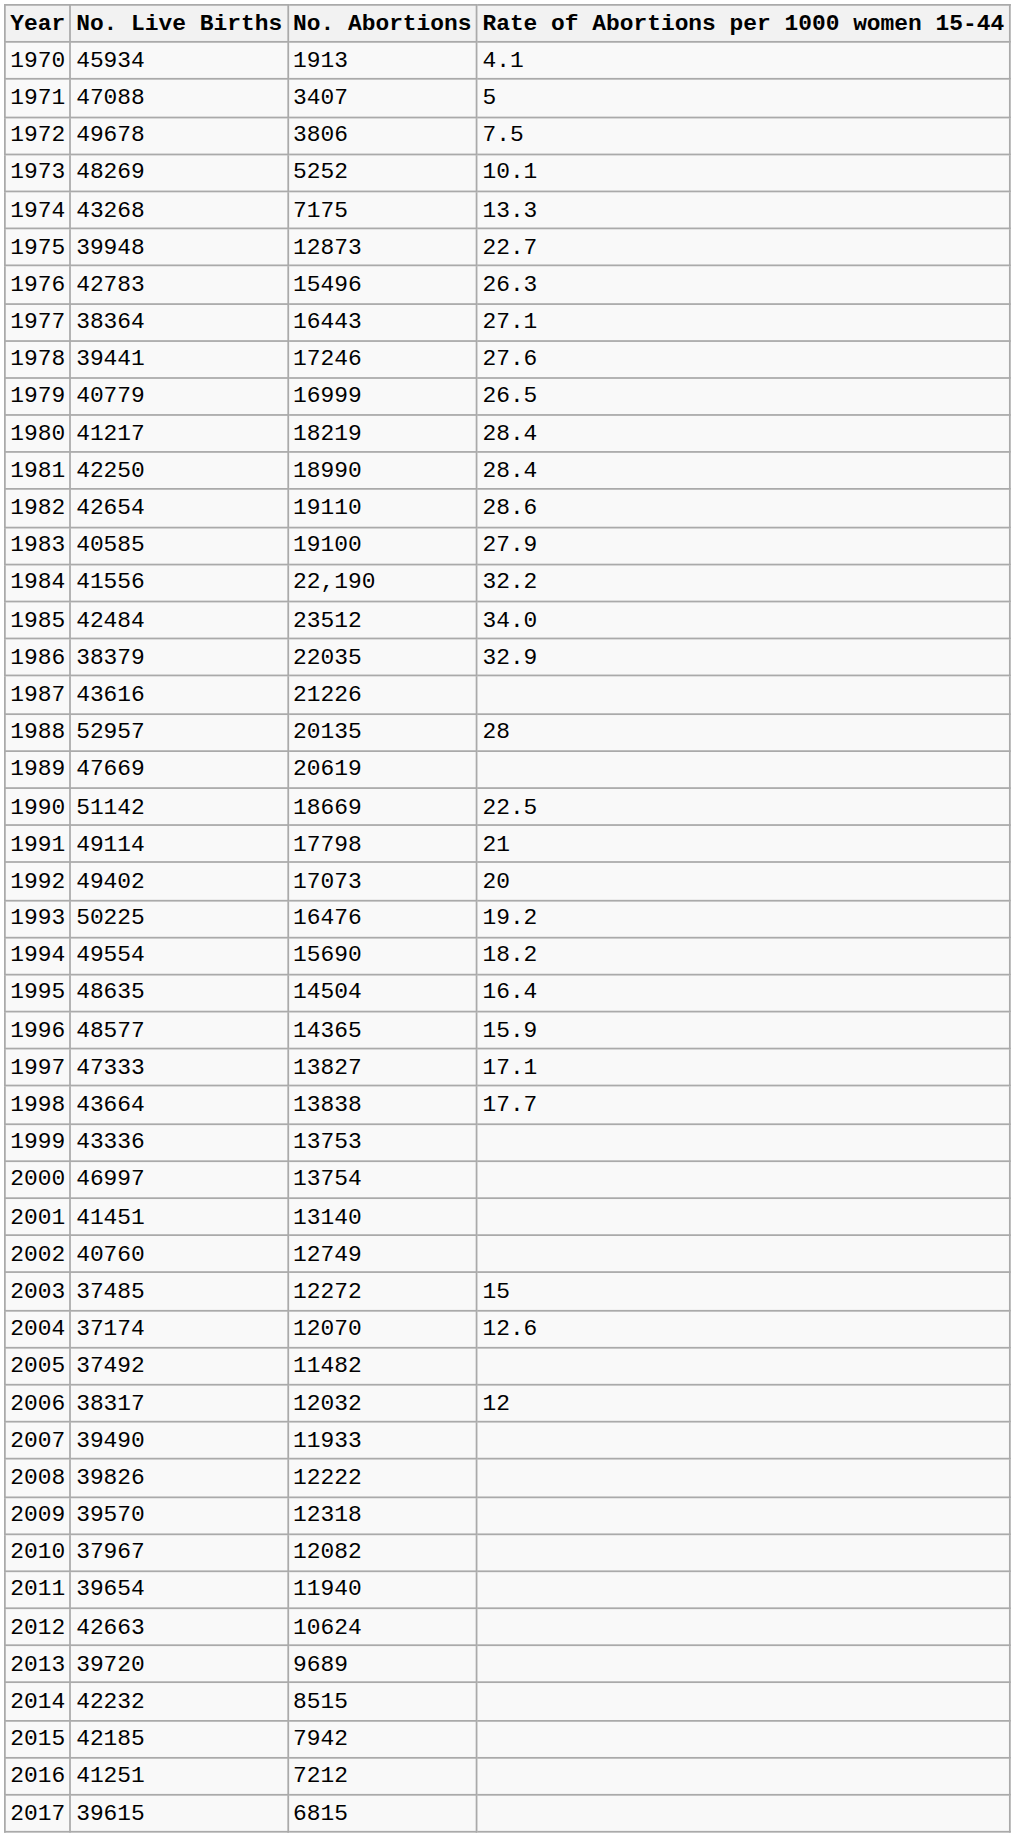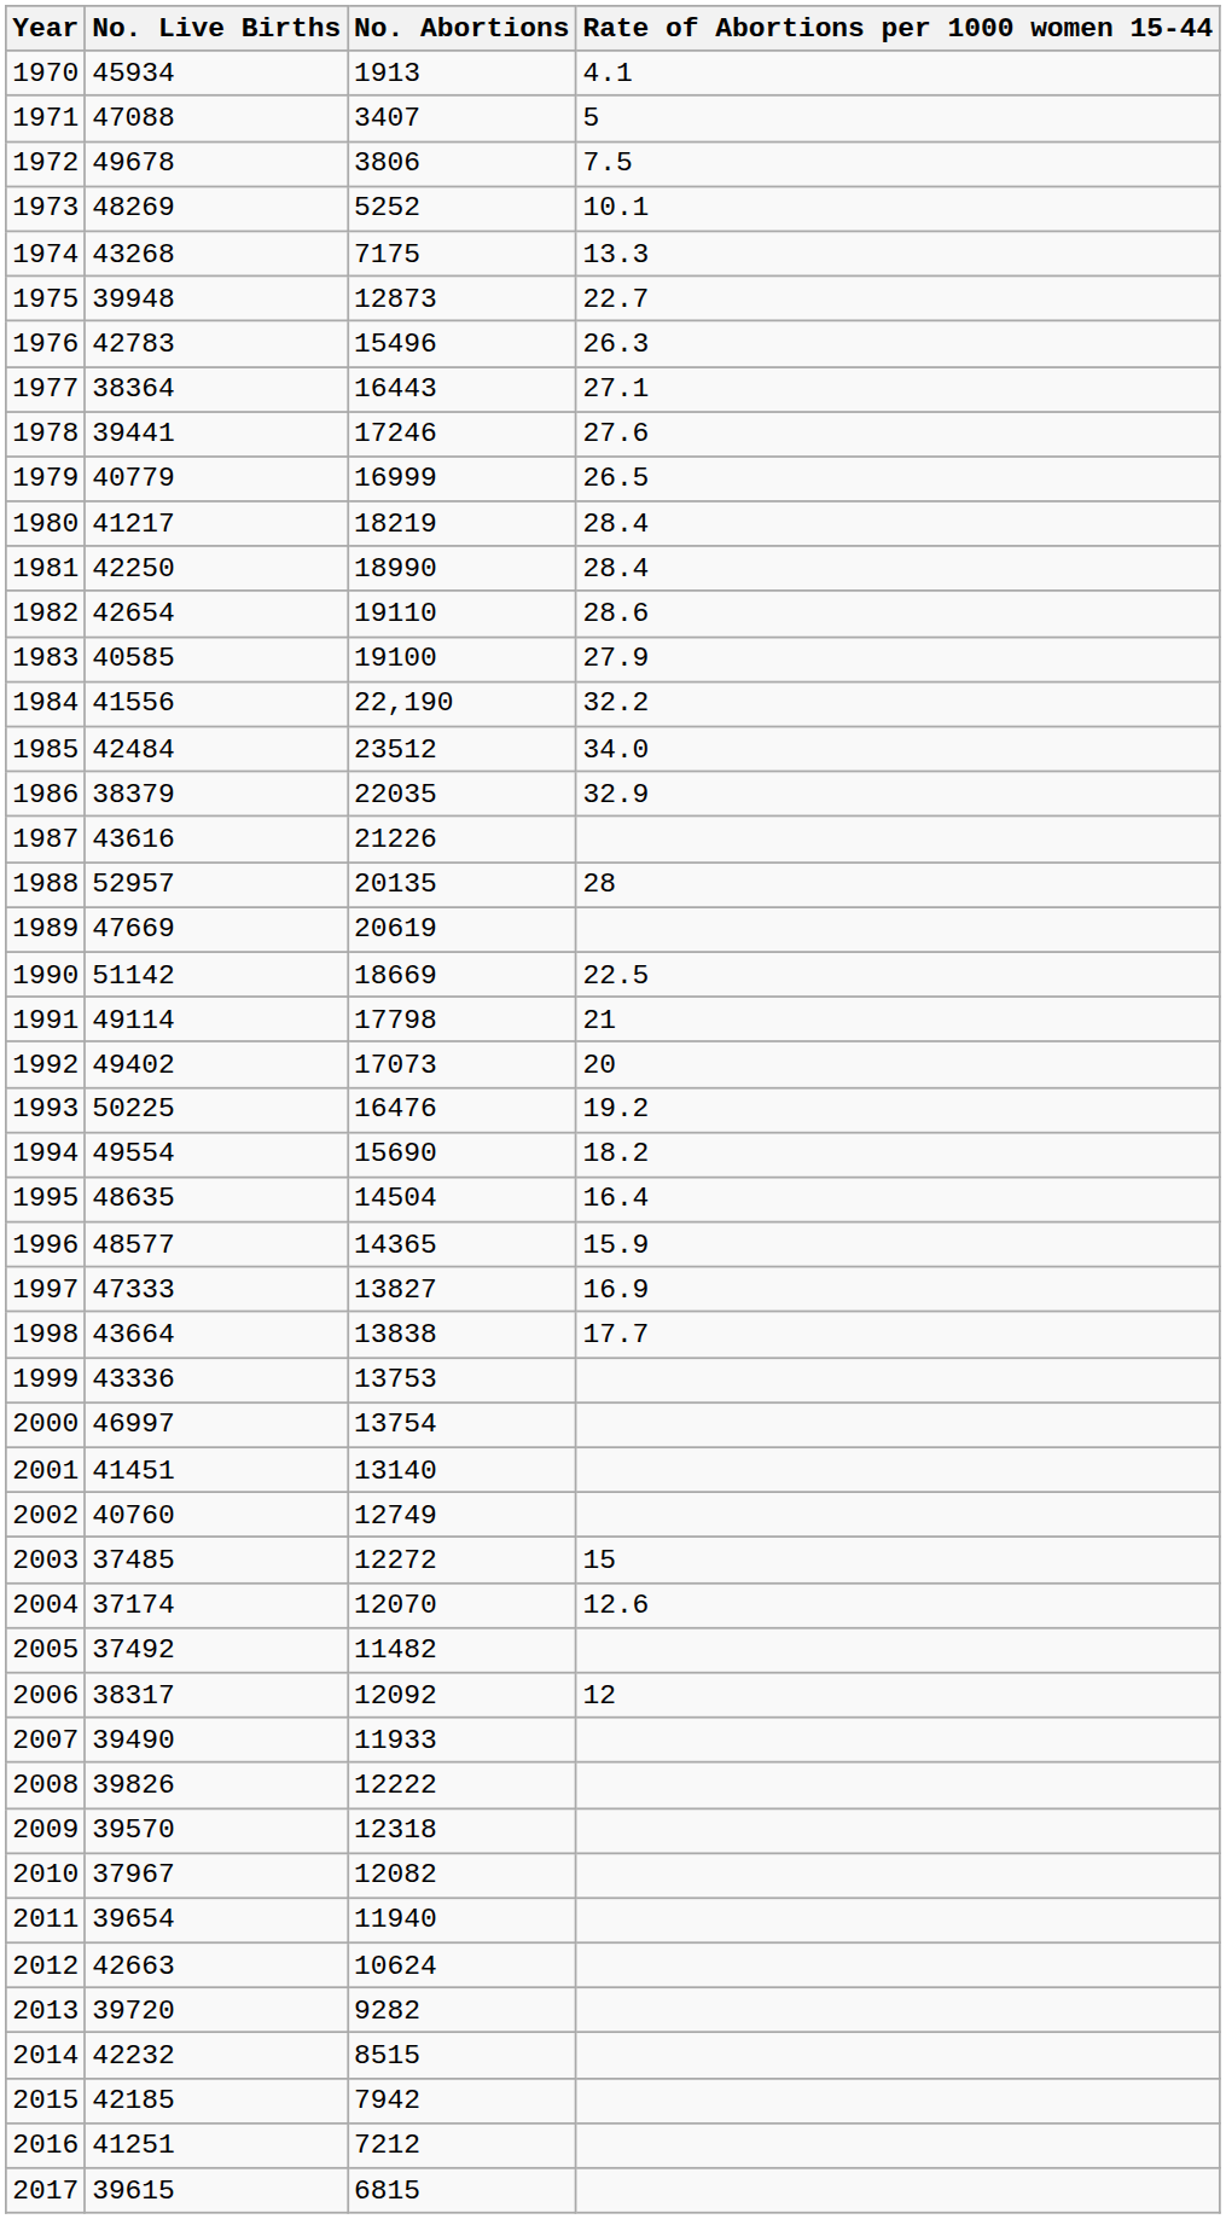1997 | Rate of Abortions per 1000 women 15-44: 17.1 -> 16.9
2006 | No. Abortions: 12032 -> 12092
2013 | No. Abortions: 9689 -> 9282
